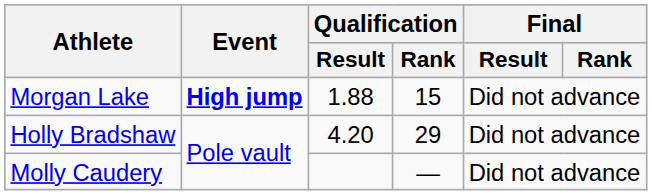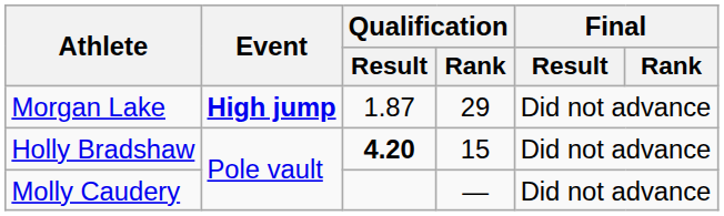Morgan Lake | Qualification / Result: 1.88 -> 1.87
Morgan Lake | Qualification / Rank: 15 -> 29
Holly Bradshaw | Qualification / Result: normal -> bold
Holly Bradshaw | Qualification / Rank: 29 -> 15
